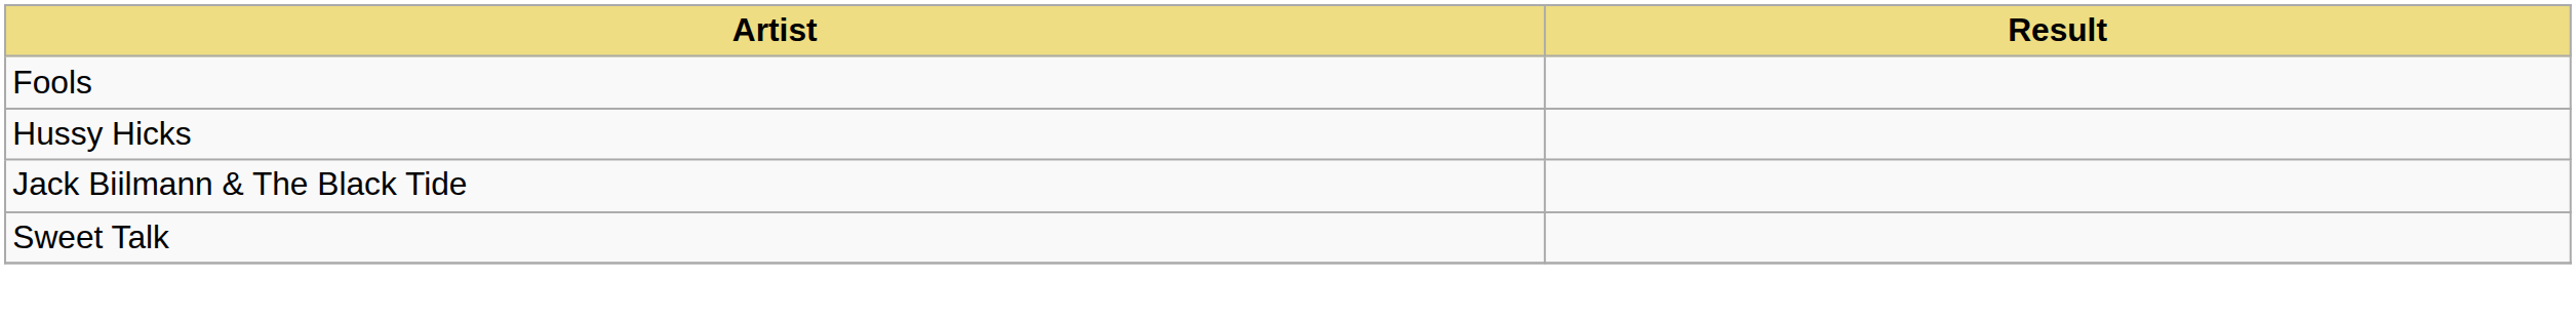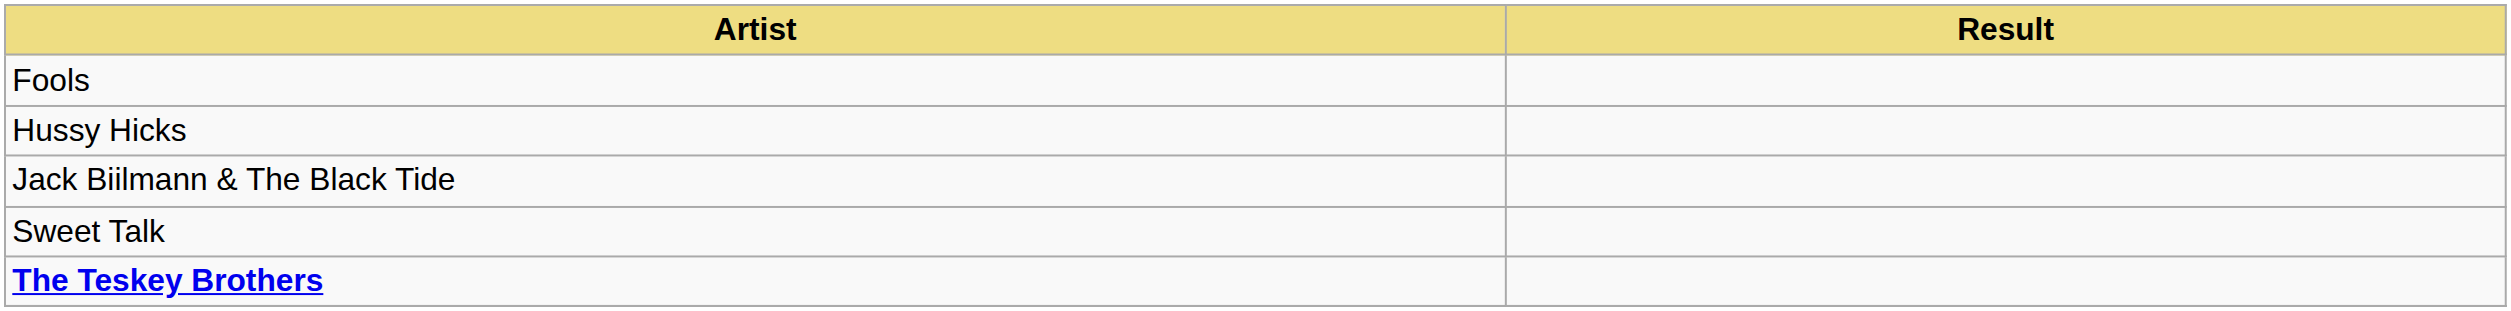+ row: The Teskey Brothers
